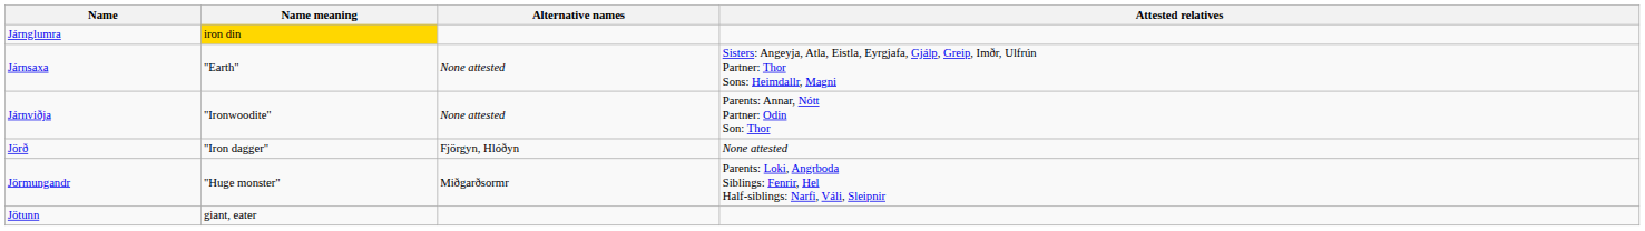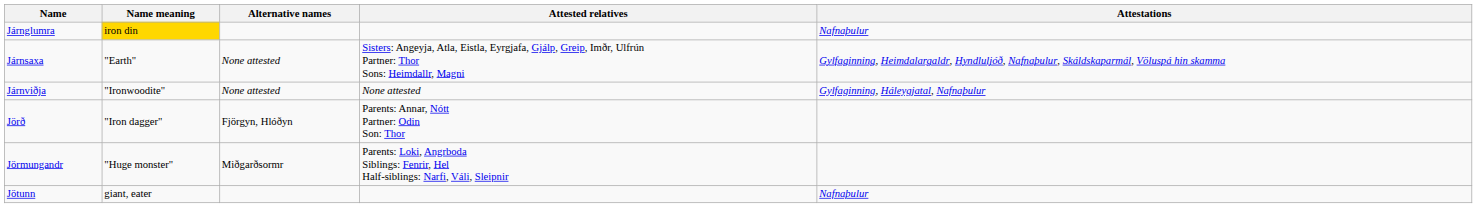+ column: Attestations | Nafnaþulur | Gylfaginning, Heimdalargaldr, Hyndluljóð, Nafnaþulur, Skáldskaparmál, Völuspá hin skamma | Gylfaginning, Háleygjatal, Nafnaþulur | Nafnaþulur
Járnviðja | Attested relatives: Parents: Annar, Nótt Partner: Odin Son: Thor -> None attested
Jörð | Attested relatives: None attested -> Parents: Annar, Nótt Partner: Odin Son: Thor
